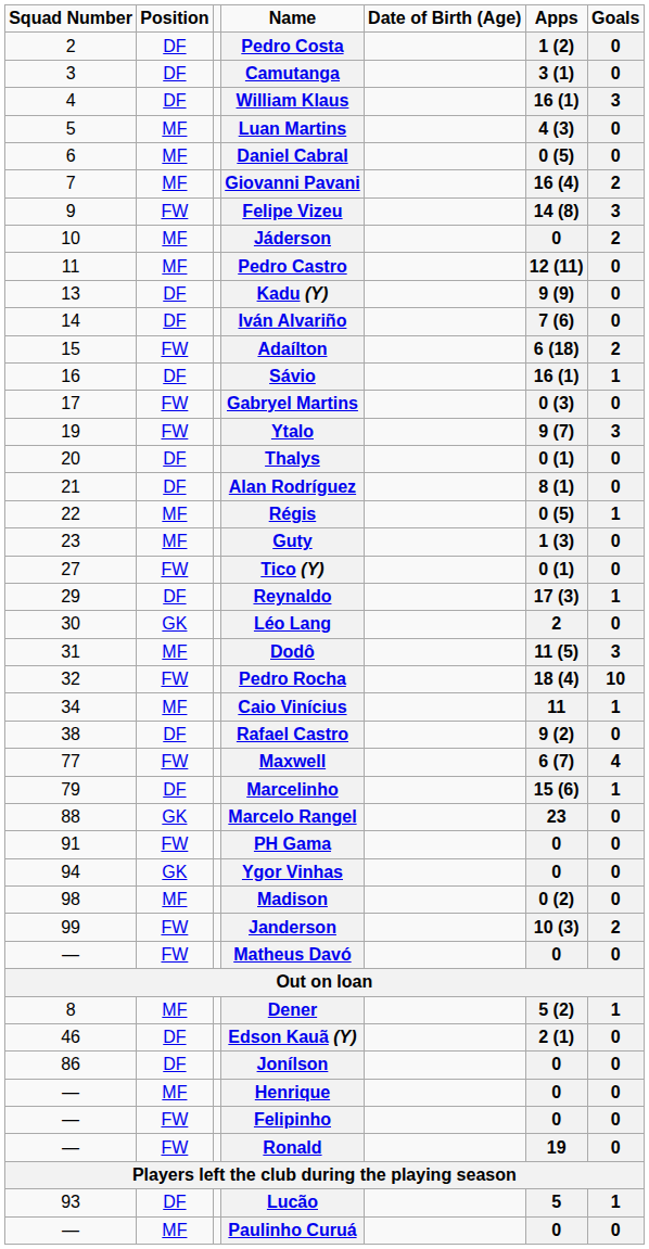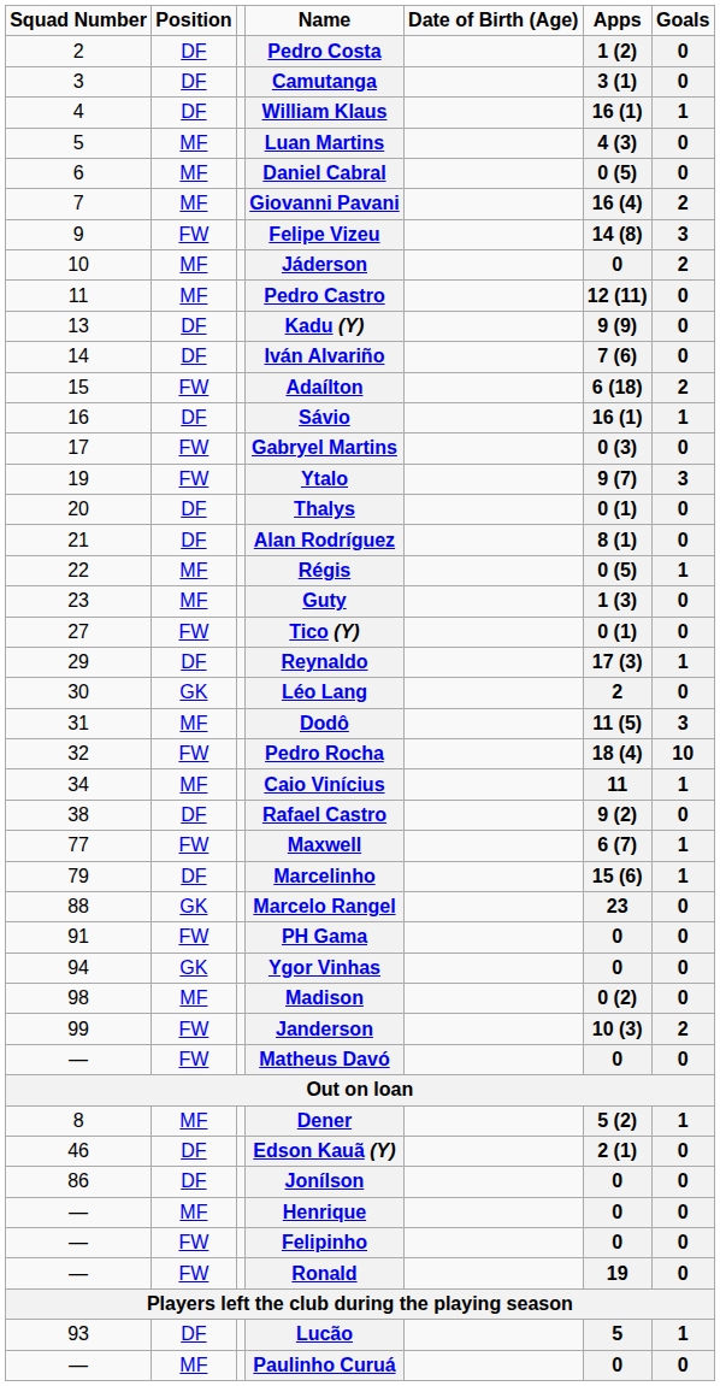William Klaus | column 7: 3 -> 1
Maxwell | column 7: 4 -> 1
